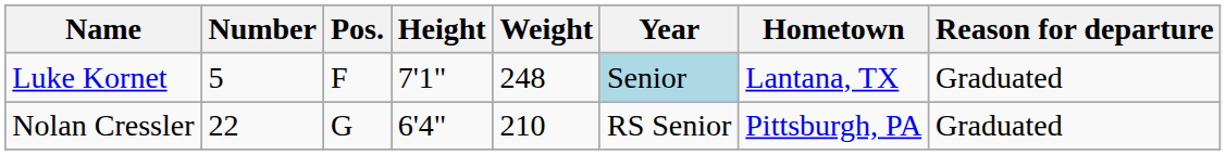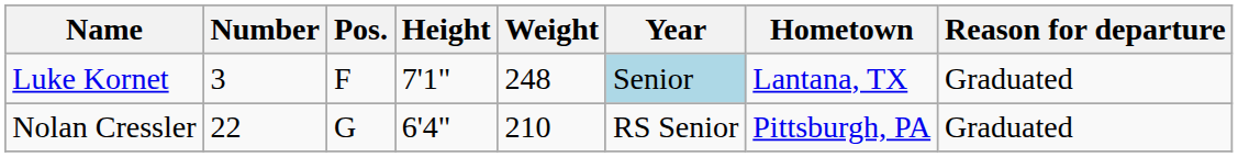Luke Kornet | Number: 5 -> 3
